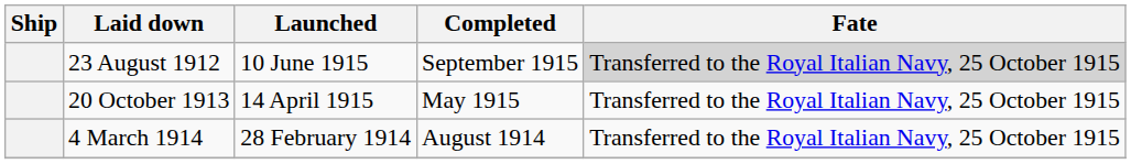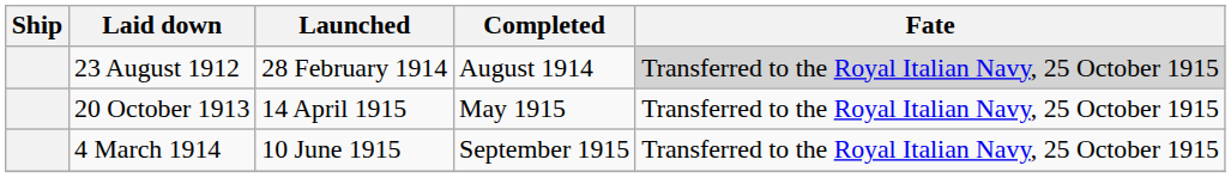23 August 1912 | Launched: 10 June 1915 -> 28 February 1914
23 August 1912 | Completed: September 1915 -> August 1914
4 March 1914 | Launched: 28 February 1914 -> 10 June 1915
4 March 1914 | Completed: August 1914 -> September 1915
